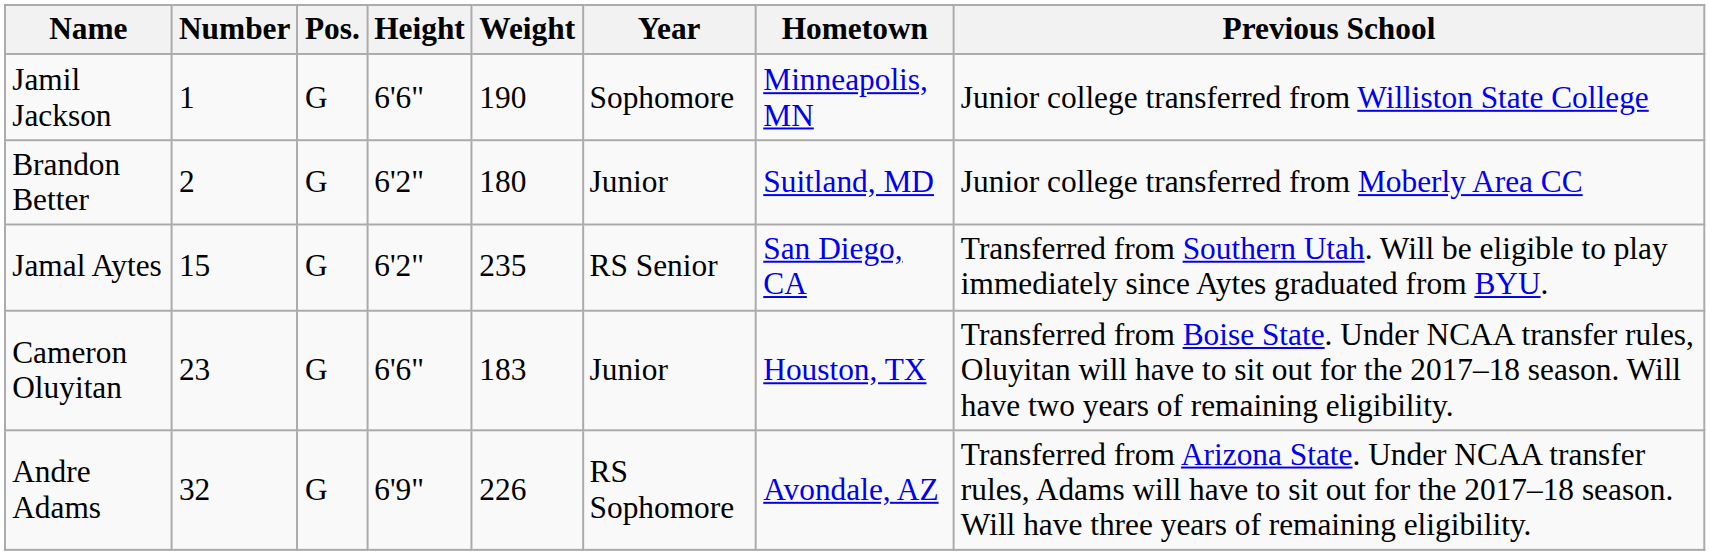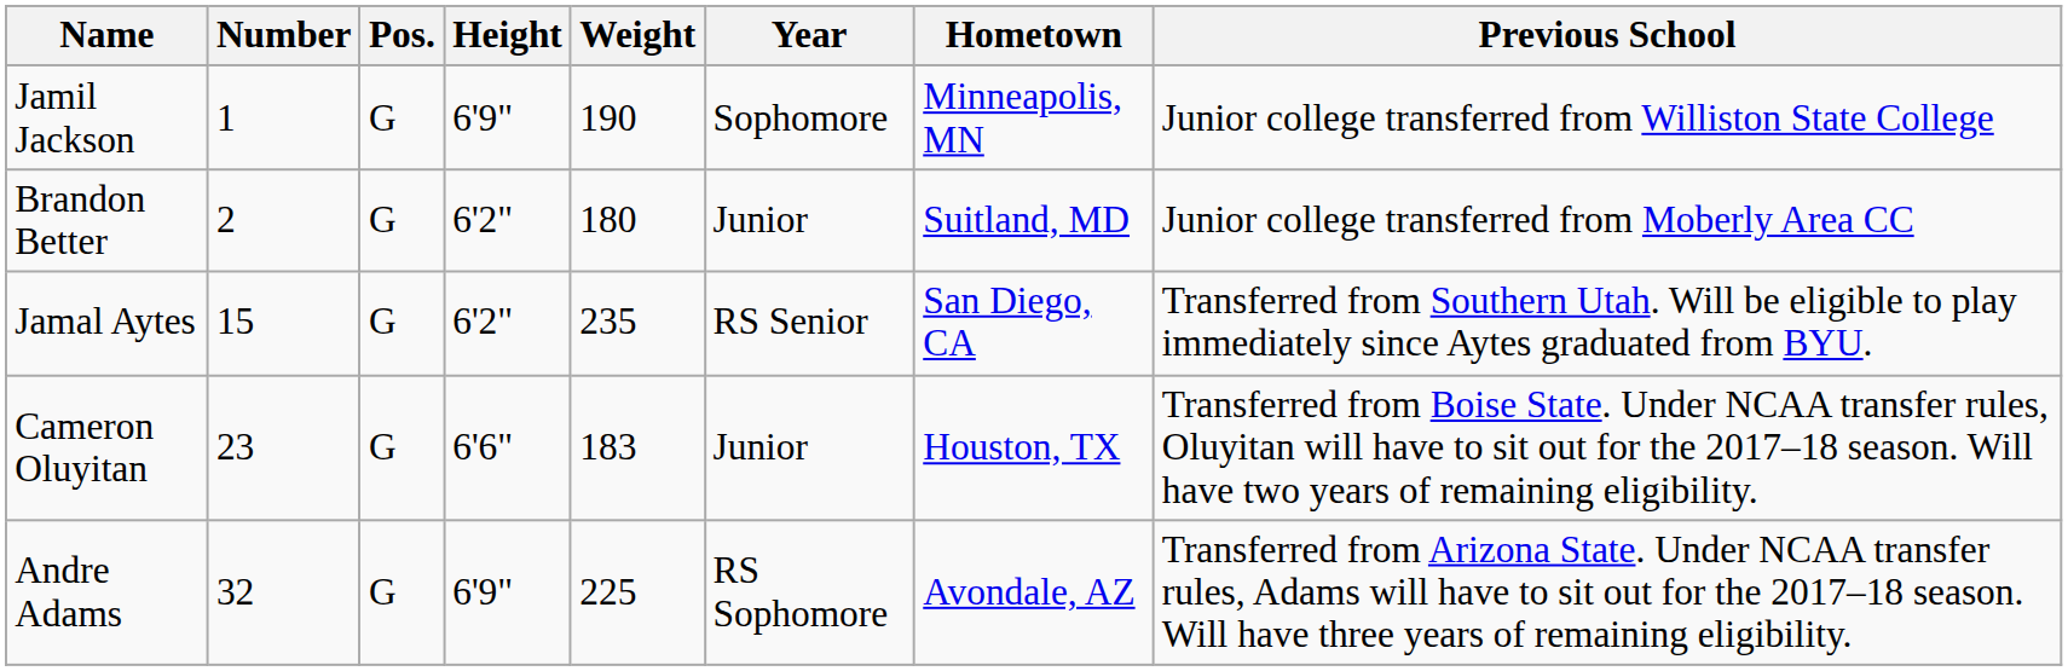Jamil Jackson | Height: 6'6" -> 6'9"
Andre Adams | Weight: 226 -> 225
